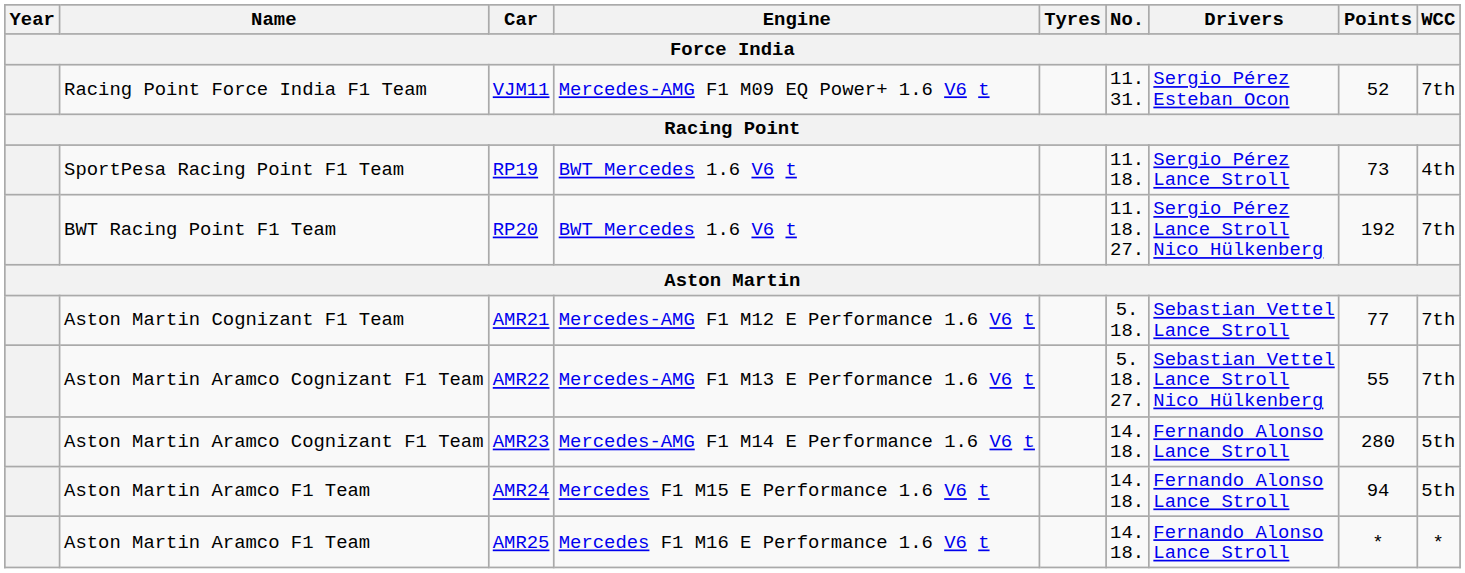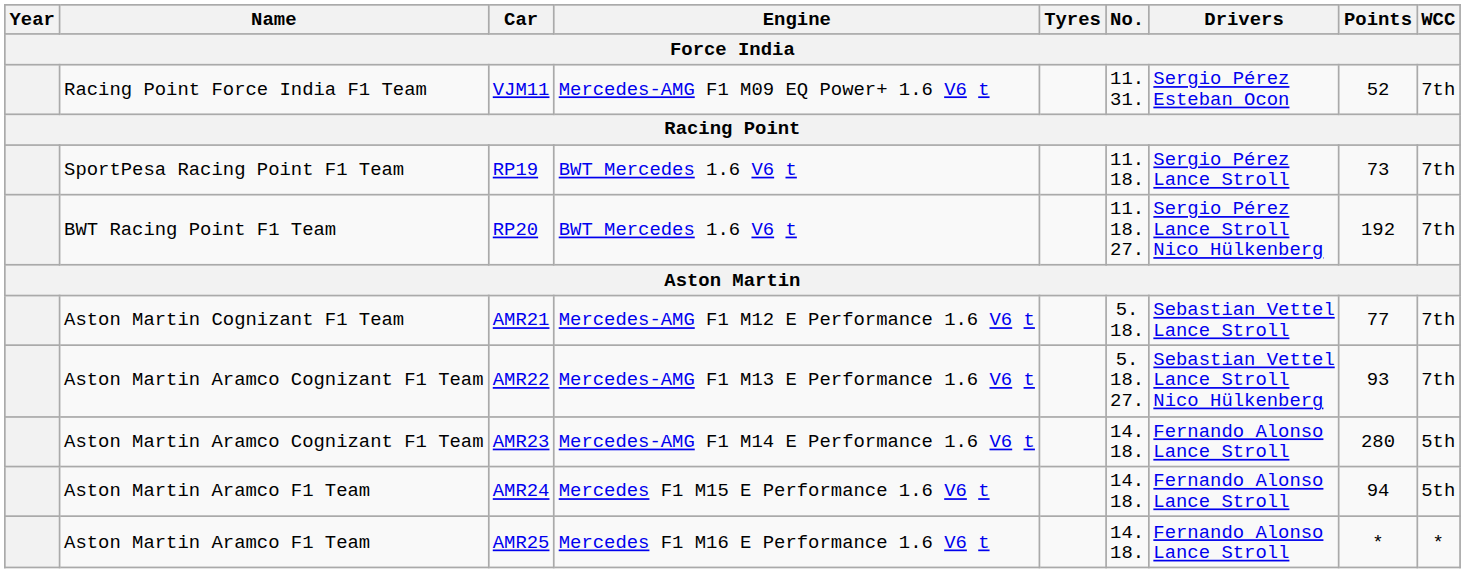RP19 | WCC: 4th -> 7th
AMR22 | Points: 55 -> 93
